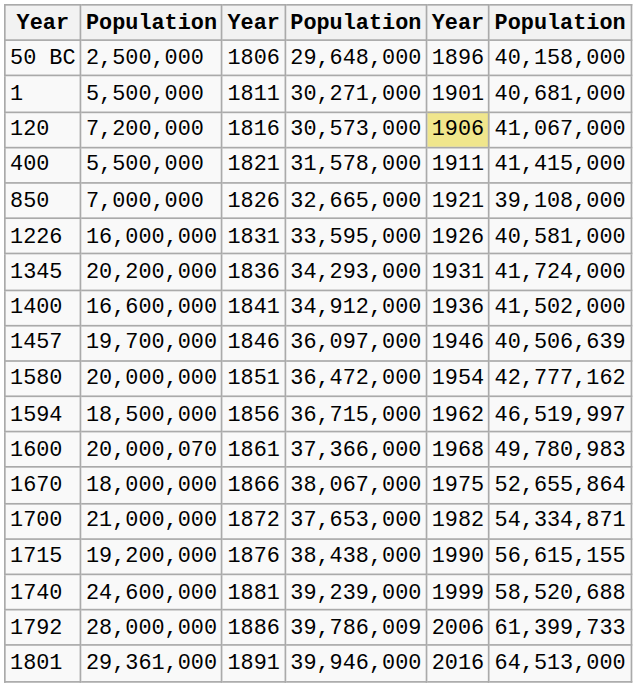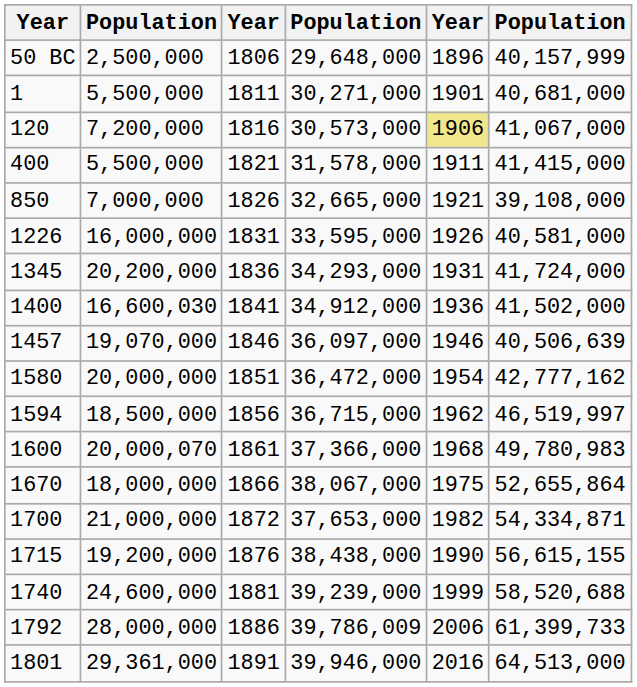50 BC | column 6: 40,158,000 -> 40,157,999
1400 | column 2: 16,600,000 -> 16,600,030
1457 | column 2: 19,700,000 -> 19,070,000
